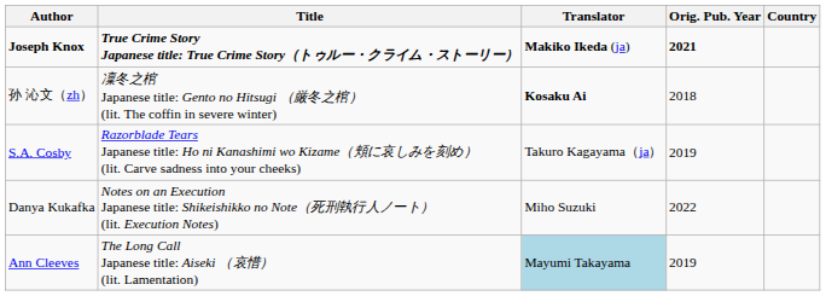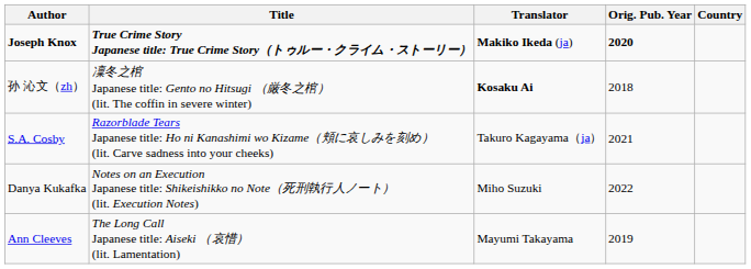Joseph Knox | Orig. Pub. Year: 2021 -> 2020
S.A. Cosby | Orig. Pub. Year: 2019 -> 2021
Ann Cleeves | Translator: lightblue background -> no background
